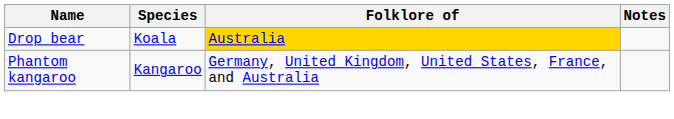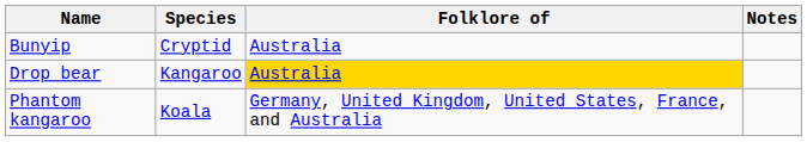+ row: Bunyip | Cryptid | Australia
Drop bear | Species: Koala -> Kangaroo
Phantom kangaroo | Species: Kangaroo -> Koala
